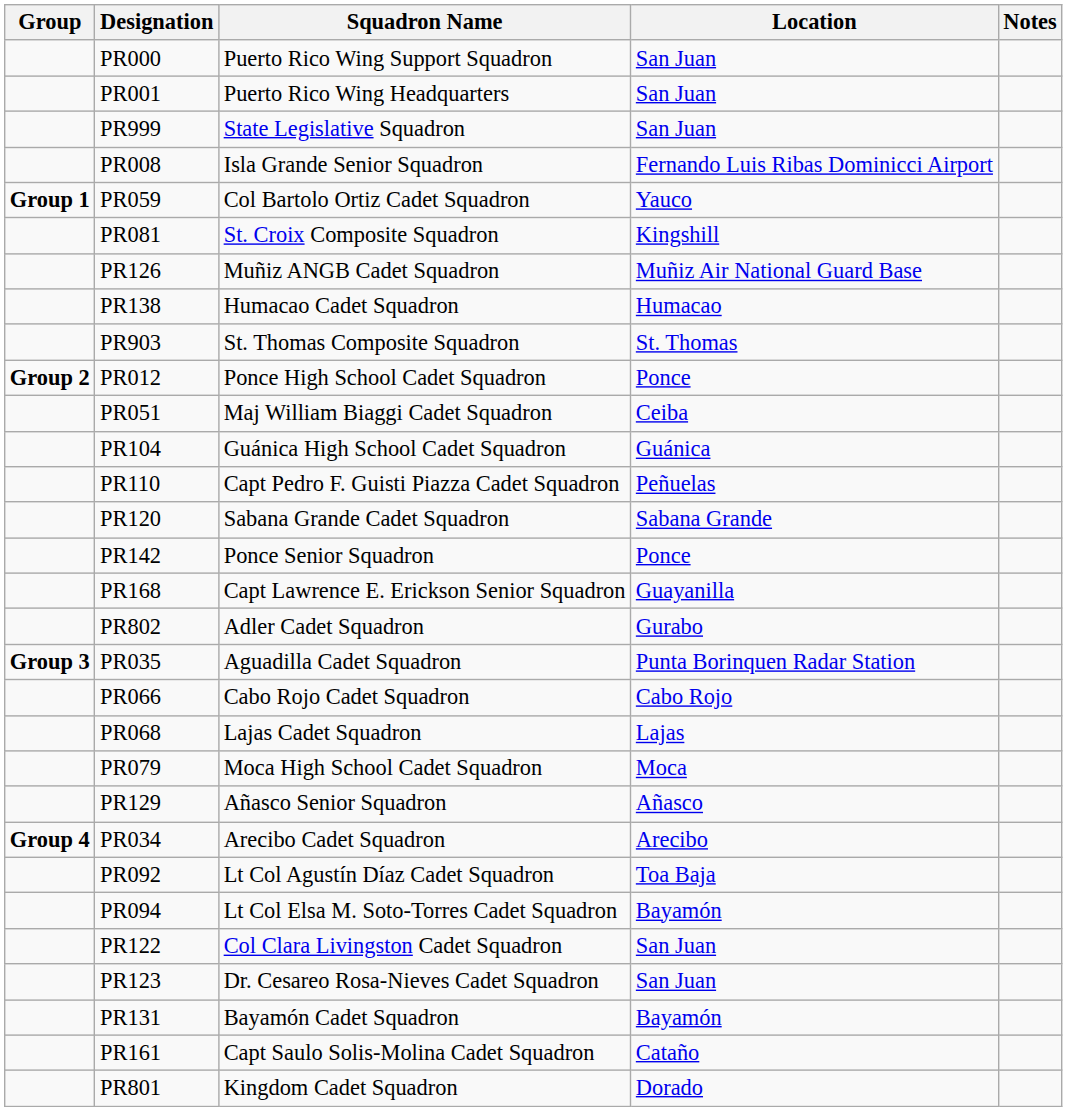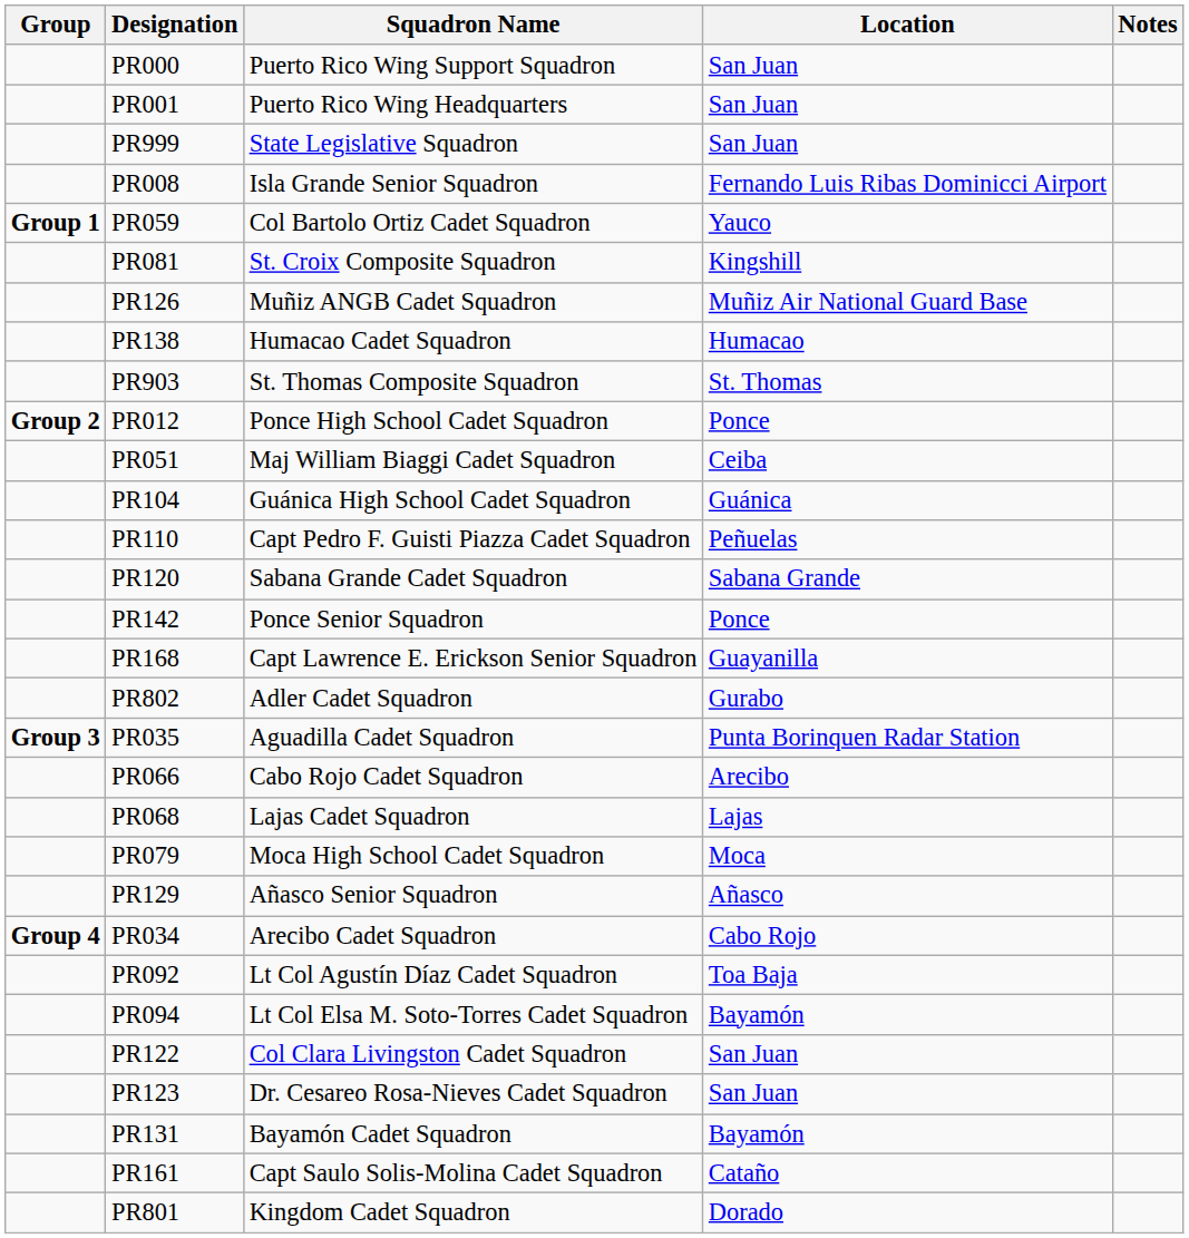PR066 | Location: Cabo Rojo -> Arecibo
PR034 | Location: Arecibo -> Cabo Rojo
